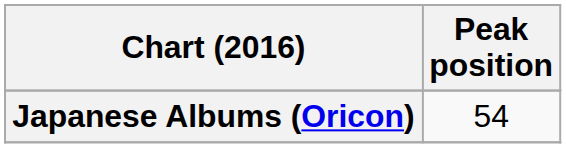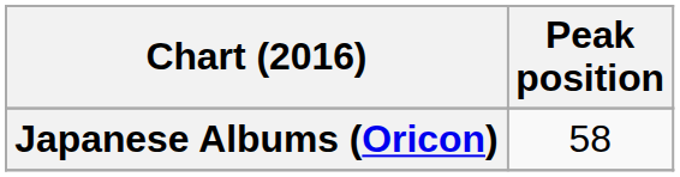Japanese Albums (Oricon) | Peak position: 54 -> 58
